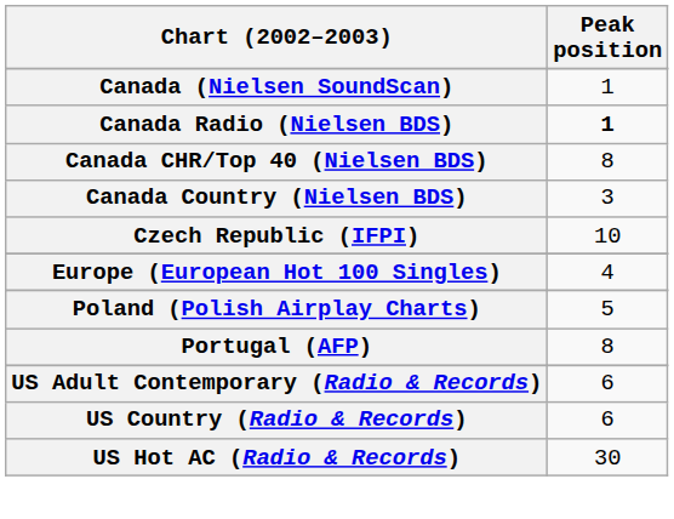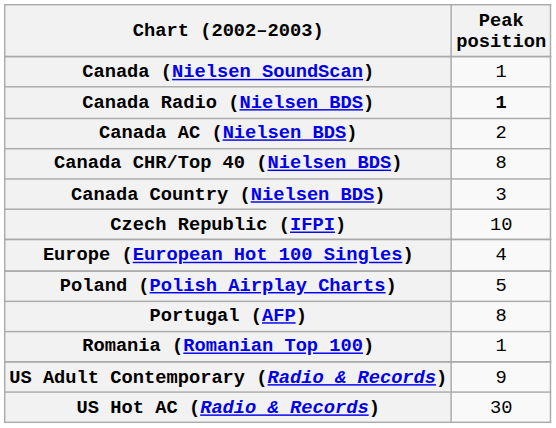+ row: Canada AC (Nielsen BDS) | 2
+ row: Romania (Romanian Top 100) | 1
US Adult Contemporary (Radio & Records) | Peak position: 6 -> 9
- row: US Country (Radio & Records) | 6
